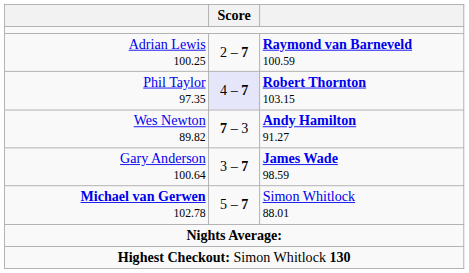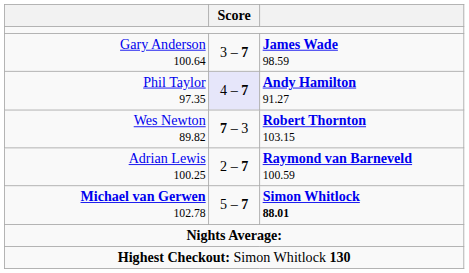rows swapped: Adrian Lewis 100.25 <-> Gary Anderson 100.64
Phil Taylor 97.35 | column 3: Robert Thornton 103.15 -> Andy Hamilton 91.27
Wes Newton 89.82 | column 3: Andy Hamilton 91.27 -> Robert Thornton 103.15
Michael van Gerwen 102.78 | column 3: normal -> bold
